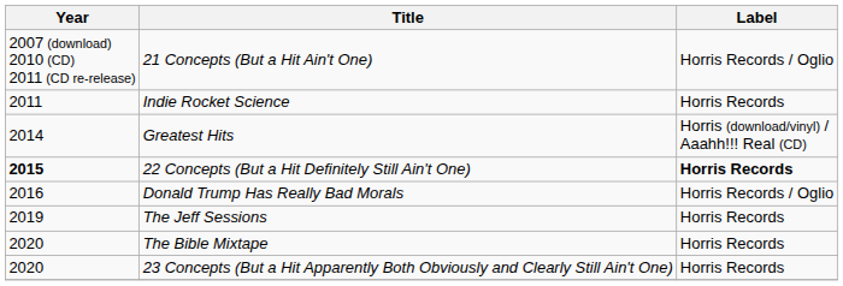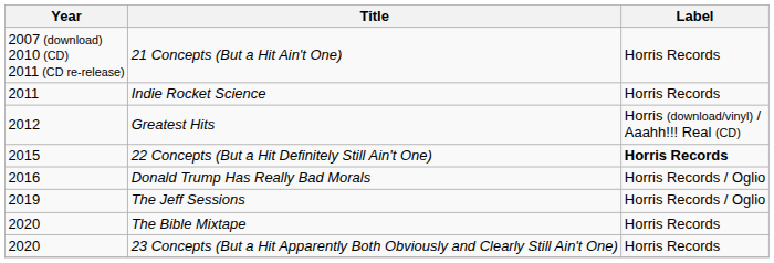21 Concepts (But a Hit Ain't One) | Label: Horris Records / Oglio -> Horris Records
Greatest Hits | Year: 2014 -> 2012
22 Concepts (But a Hit Definitely Still Ain't One) | Year: bold -> normal
The Jeff Sessions | Label: Horris Records -> Horris Records / Oglio
